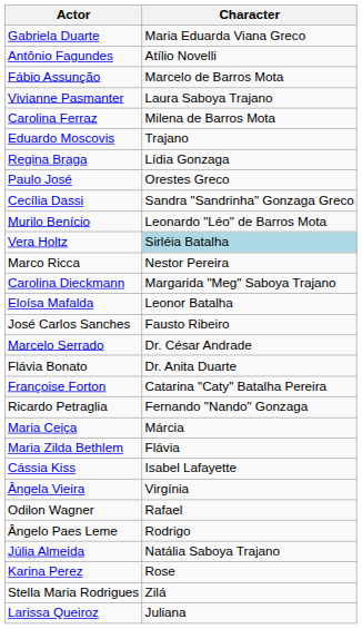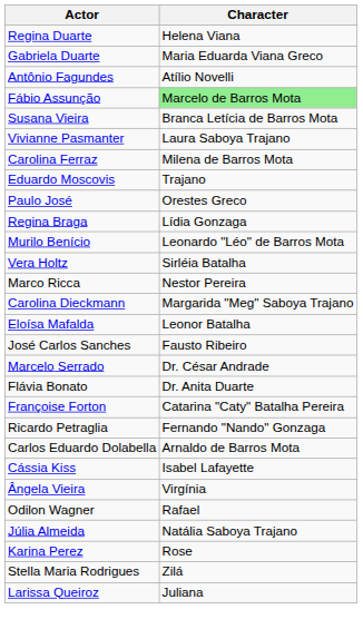+ row: Regina Duarte | Helena Viana
Fábio Assunção | Character: no background -> lightgreen background
+ row: Susana Vieira | Branca Letícia de Barros Mota
rows swapped: Paulo José <-> Regina Braga
- row: Cecília Dassi | Sandra "Sandrinha" Gonzaga Greco
Vera Holtz | Character: lightblue background -> no background
- row: Maria Ceiça | Márcia
- row: Maria Zilda Bethlem | Flávia
+ row: Carlos Eduardo Dolabella | Arnaldo de Barros Mota
- row: Ângelo Paes Leme | Rodrigo
